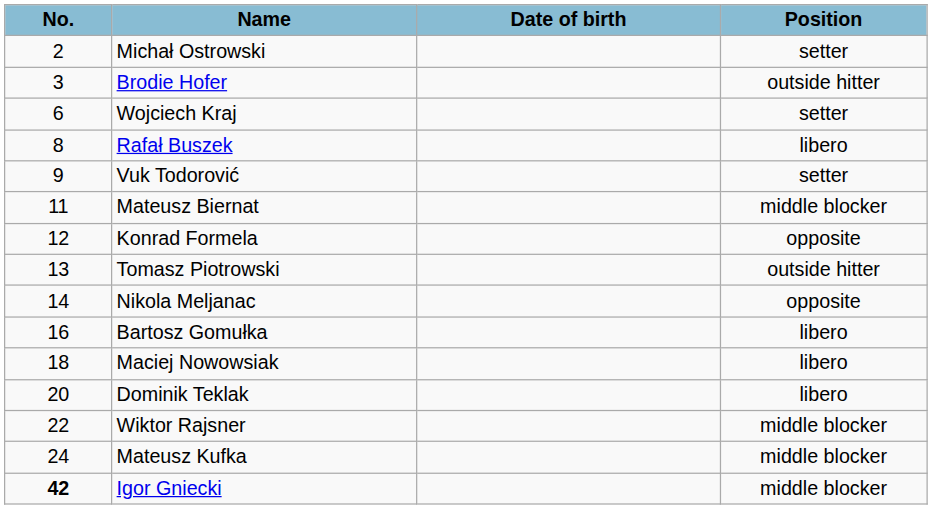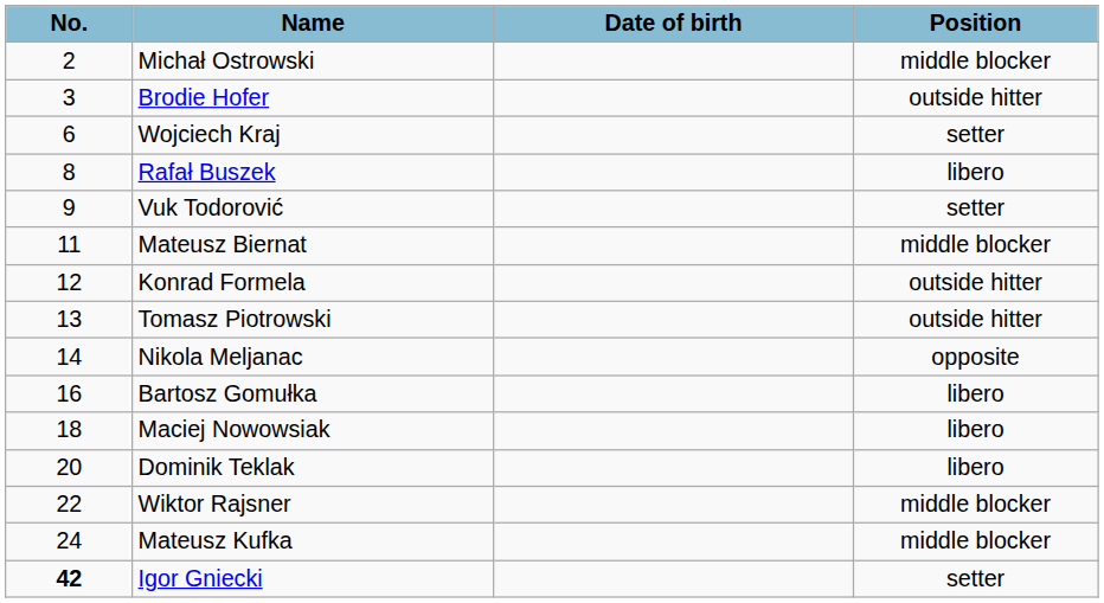Michał Ostrowski | Position: setter -> middle blocker
Konrad Formela | Position: opposite -> outside hitter
Igor Gniecki | Position: middle blocker -> setter
